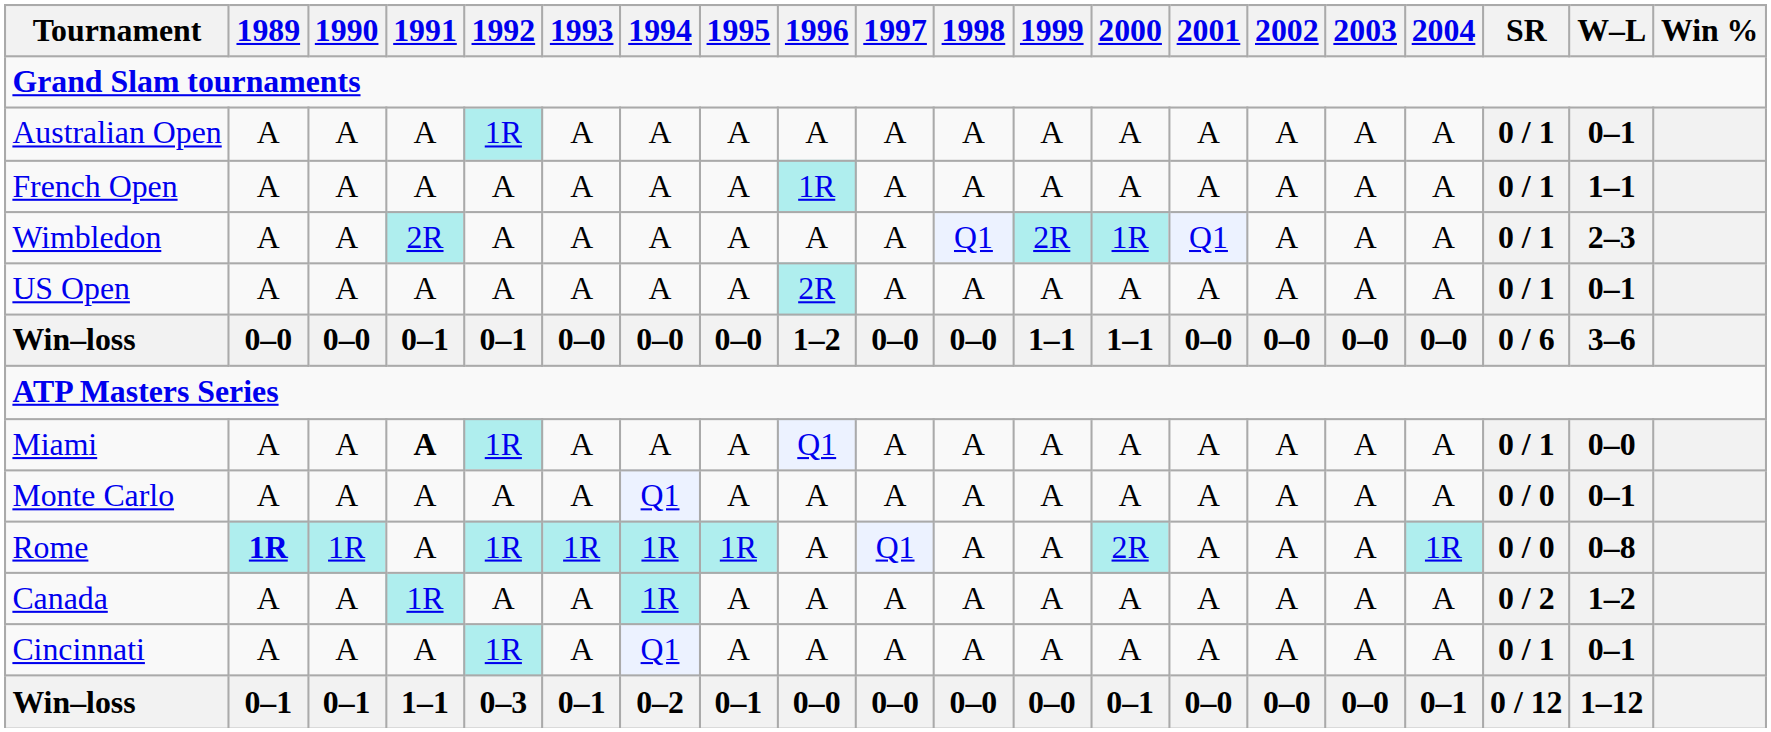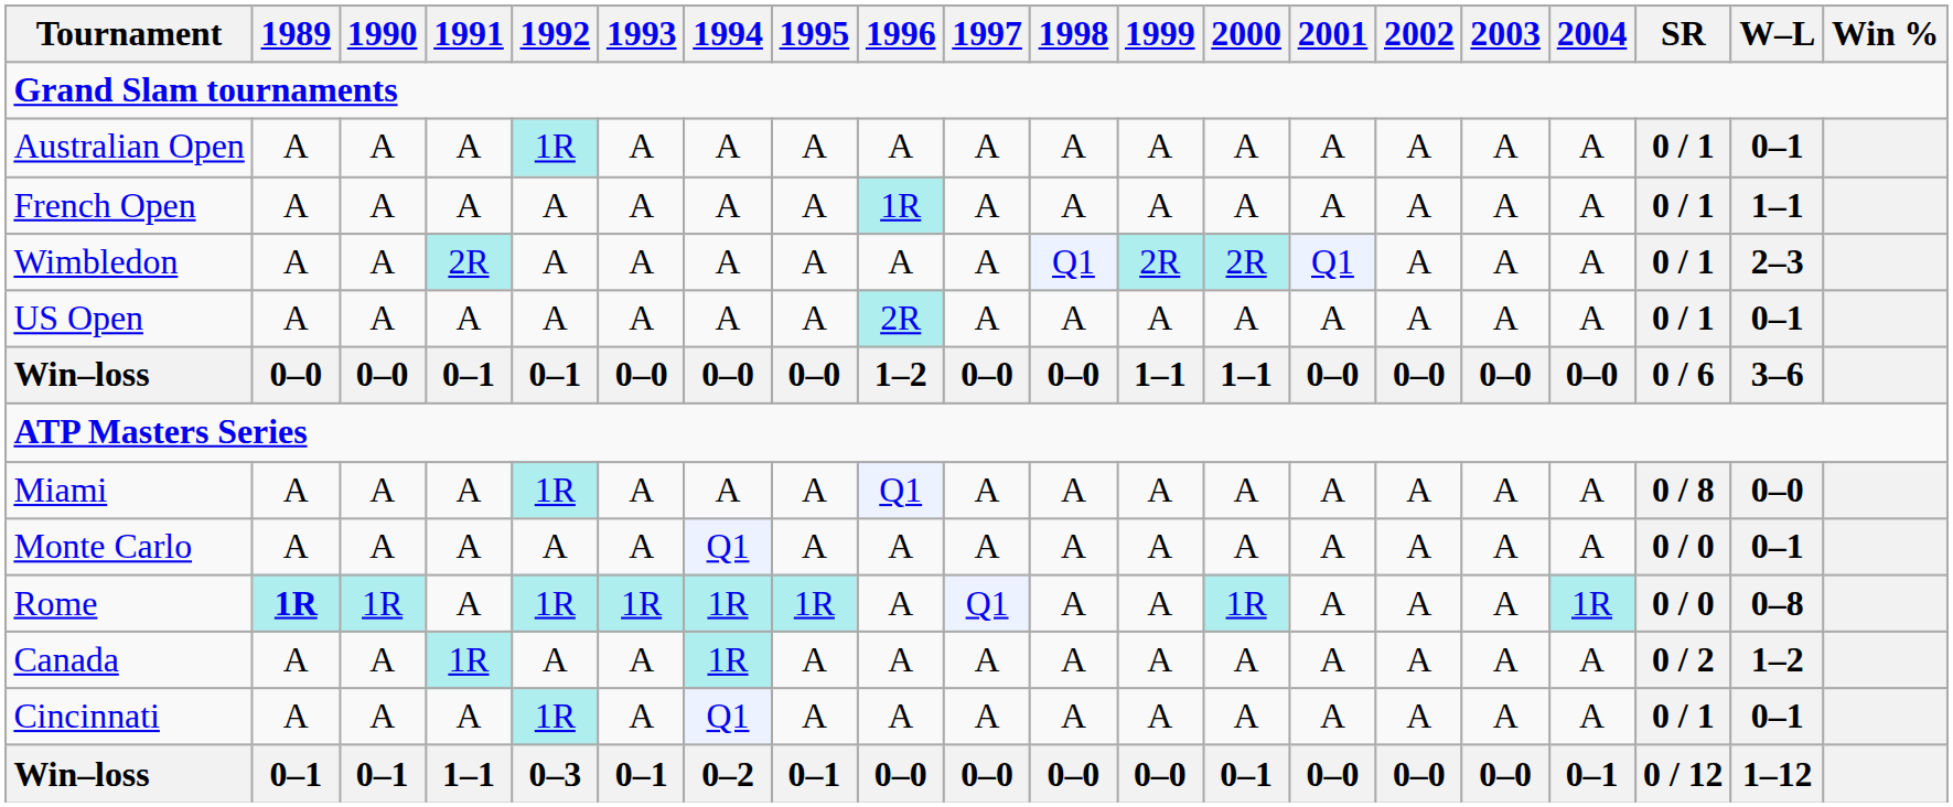Wimbledon | 2000: 1R -> 2R
Miami | 1991: bold -> normal
Miami | SR: 0 / 1 -> 0 / 8
Rome | 2000: 2R -> 1R
